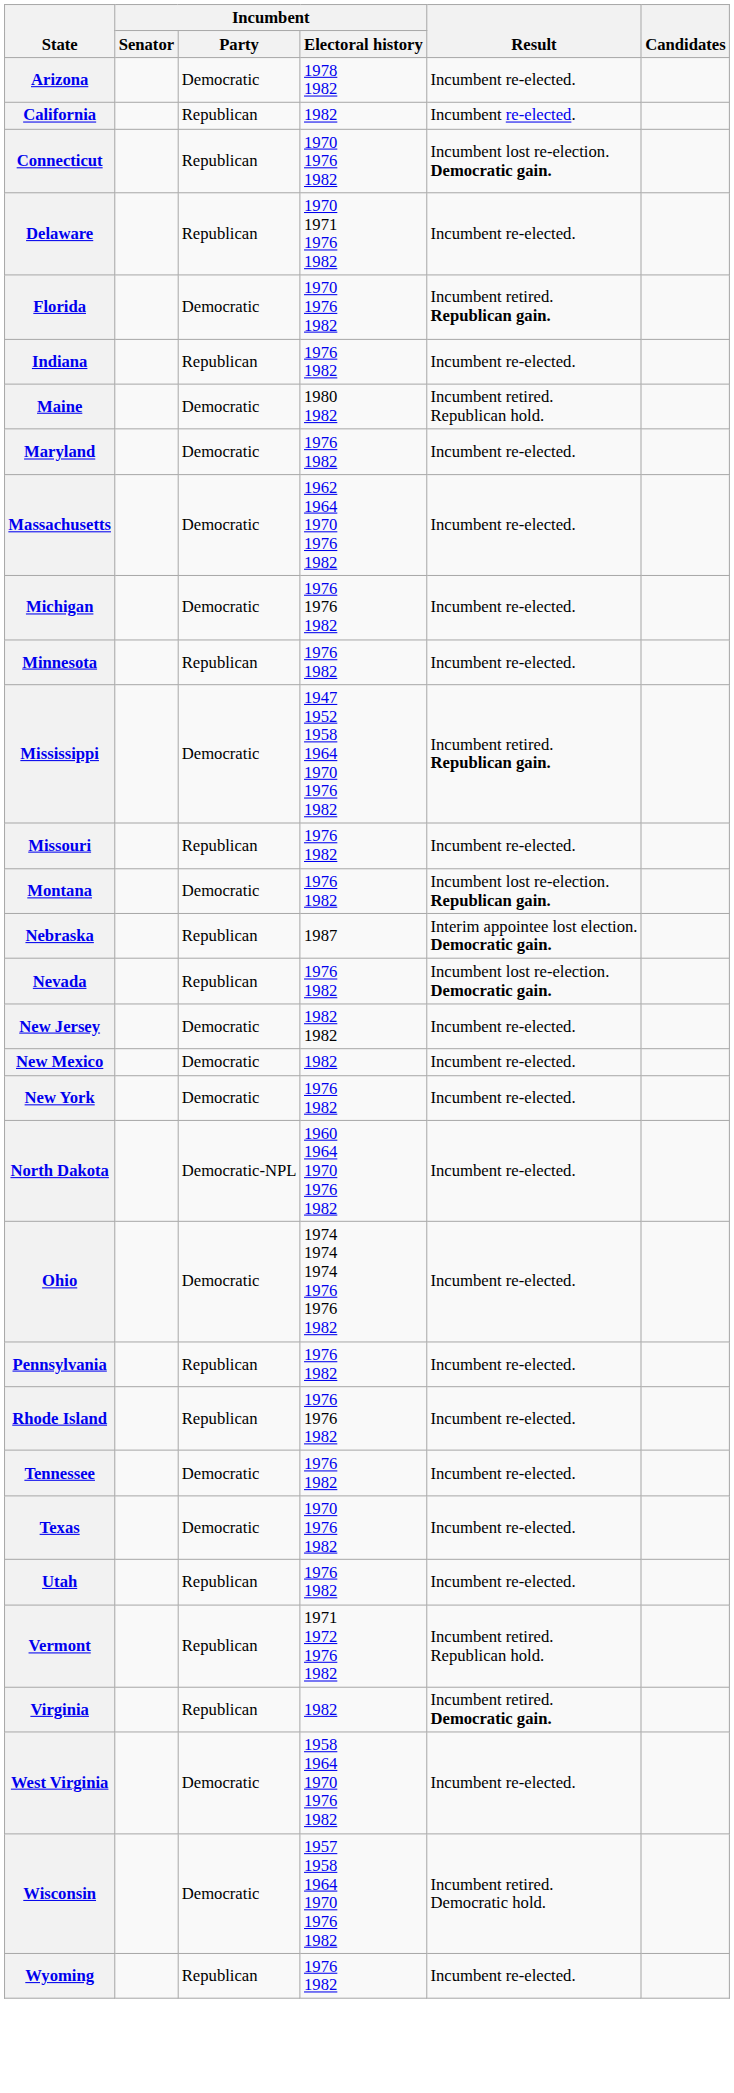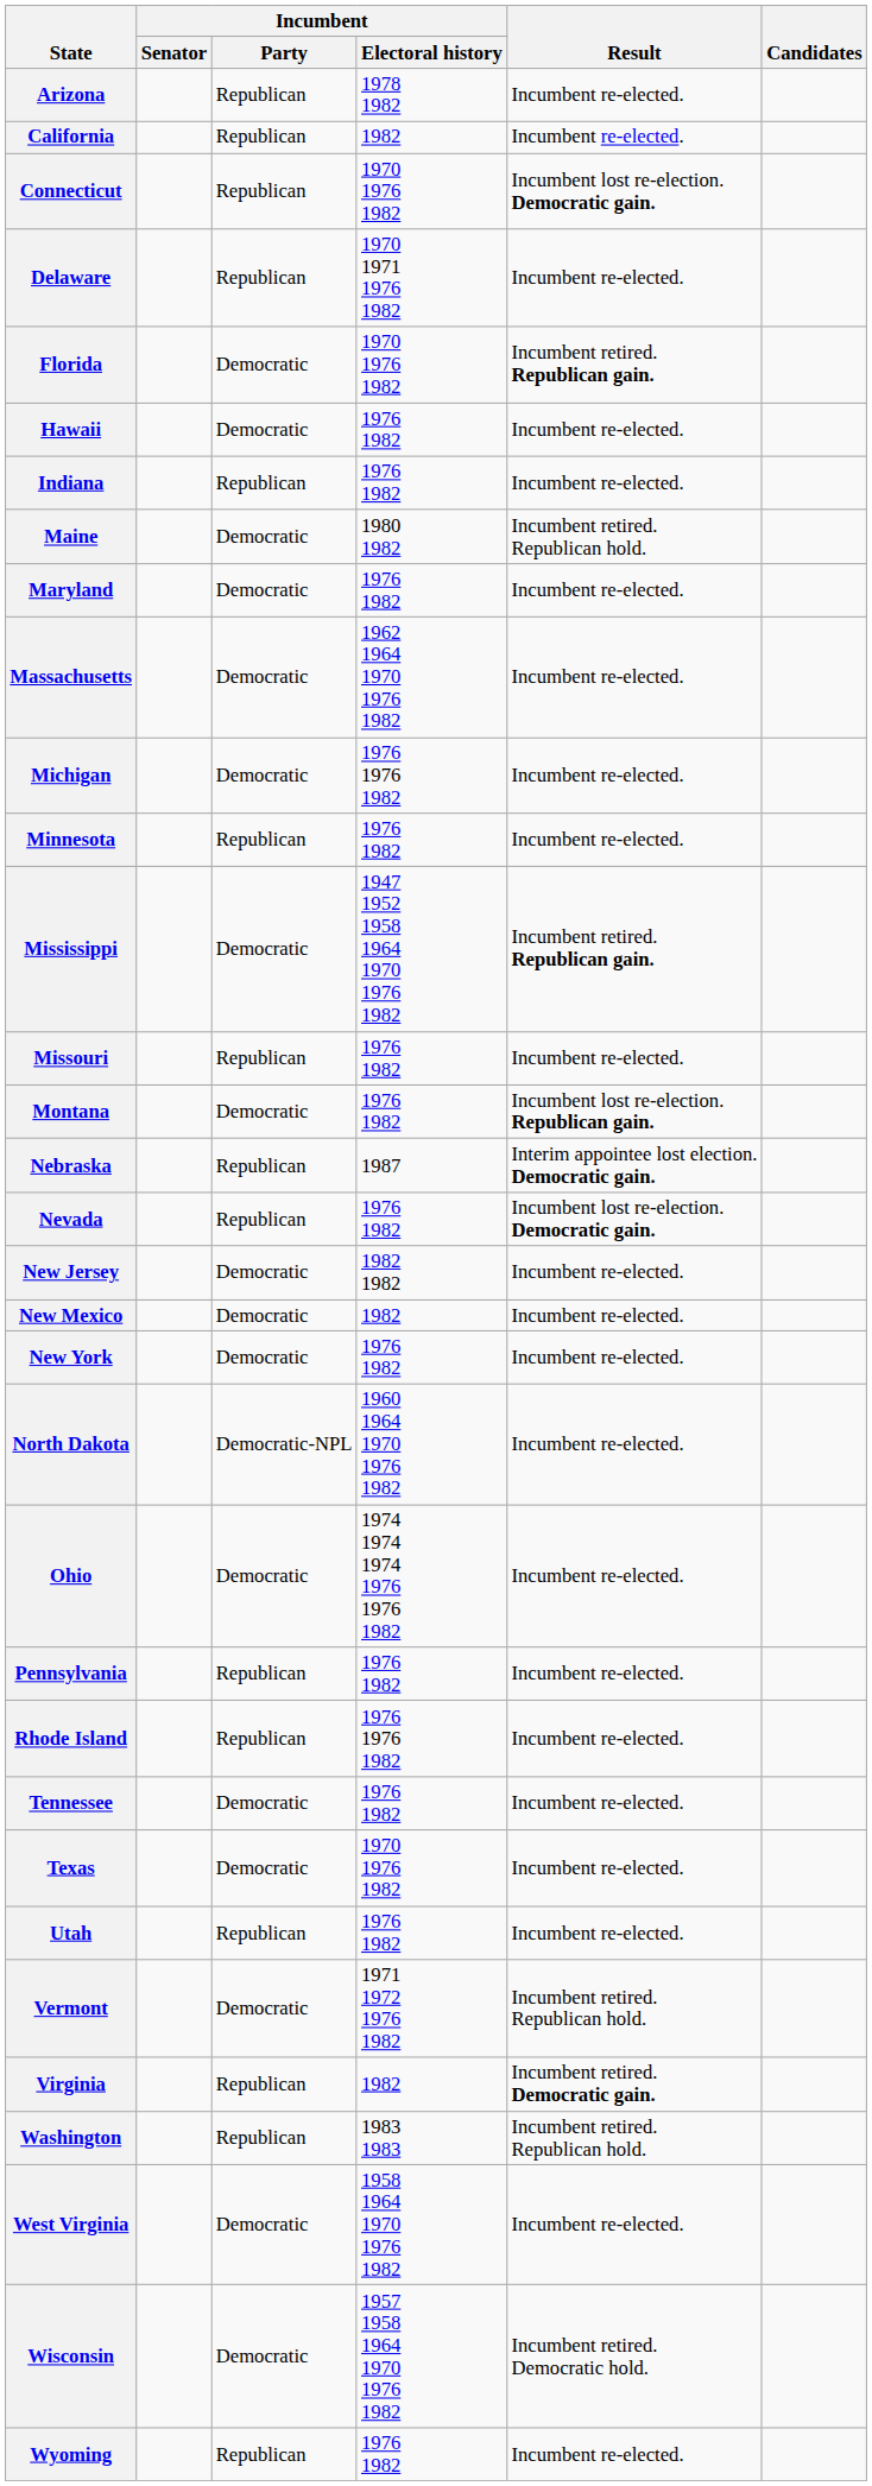Arizona | Incumbent / Party: Democratic -> Republican
+ row: Hawaii | Democratic | 1976 1982 | Incumbent re-elected.
Vermont | Incumbent / Party: Republican -> Democratic
+ row: Washington | Republican | 1983 1983 | Incumbent retired. Republican hold.
